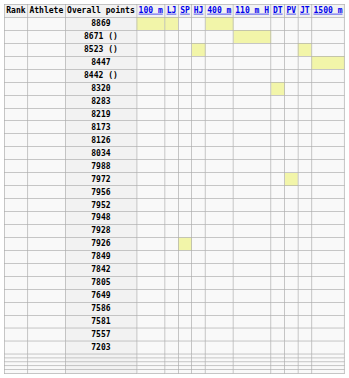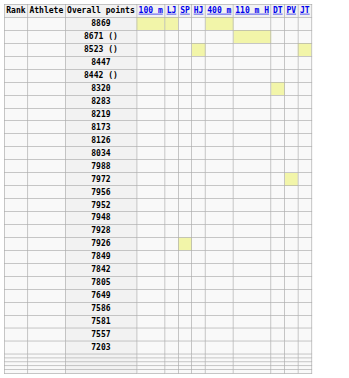- column: 1500 m
